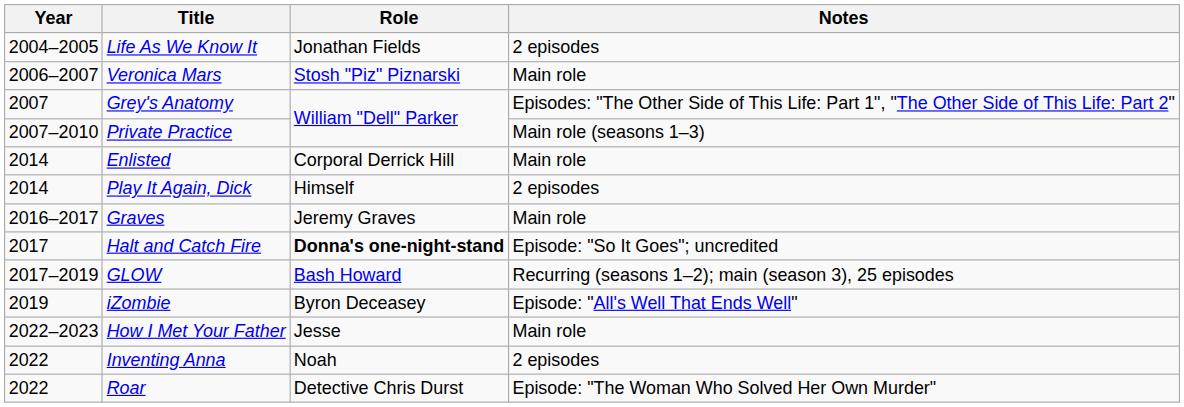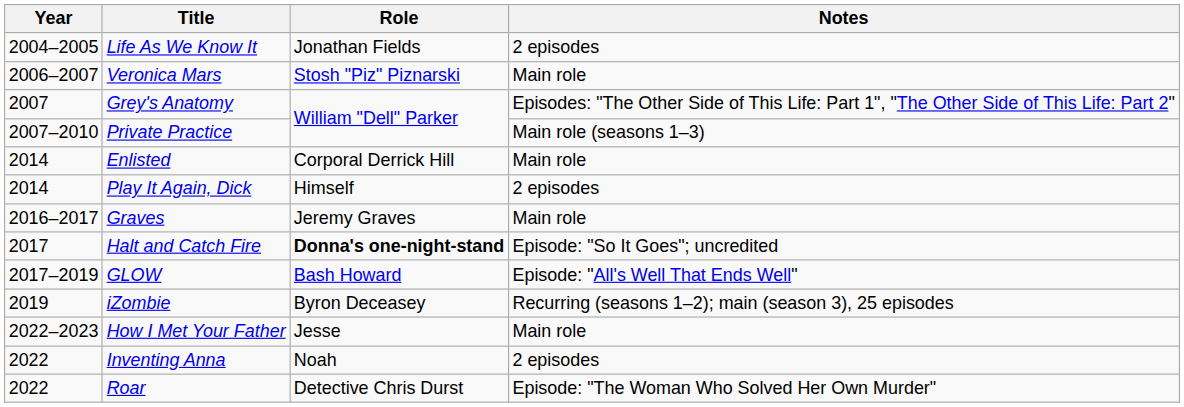GLOW | Notes: Recurring (seasons 1–2); main (season 3), 25 episodes -> Episode: "All's Well That Ends Well"
iZombie | Notes: Episode: "All's Well That Ends Well" -> Recurring (seasons 1–2); main (season 3), 25 episodes
